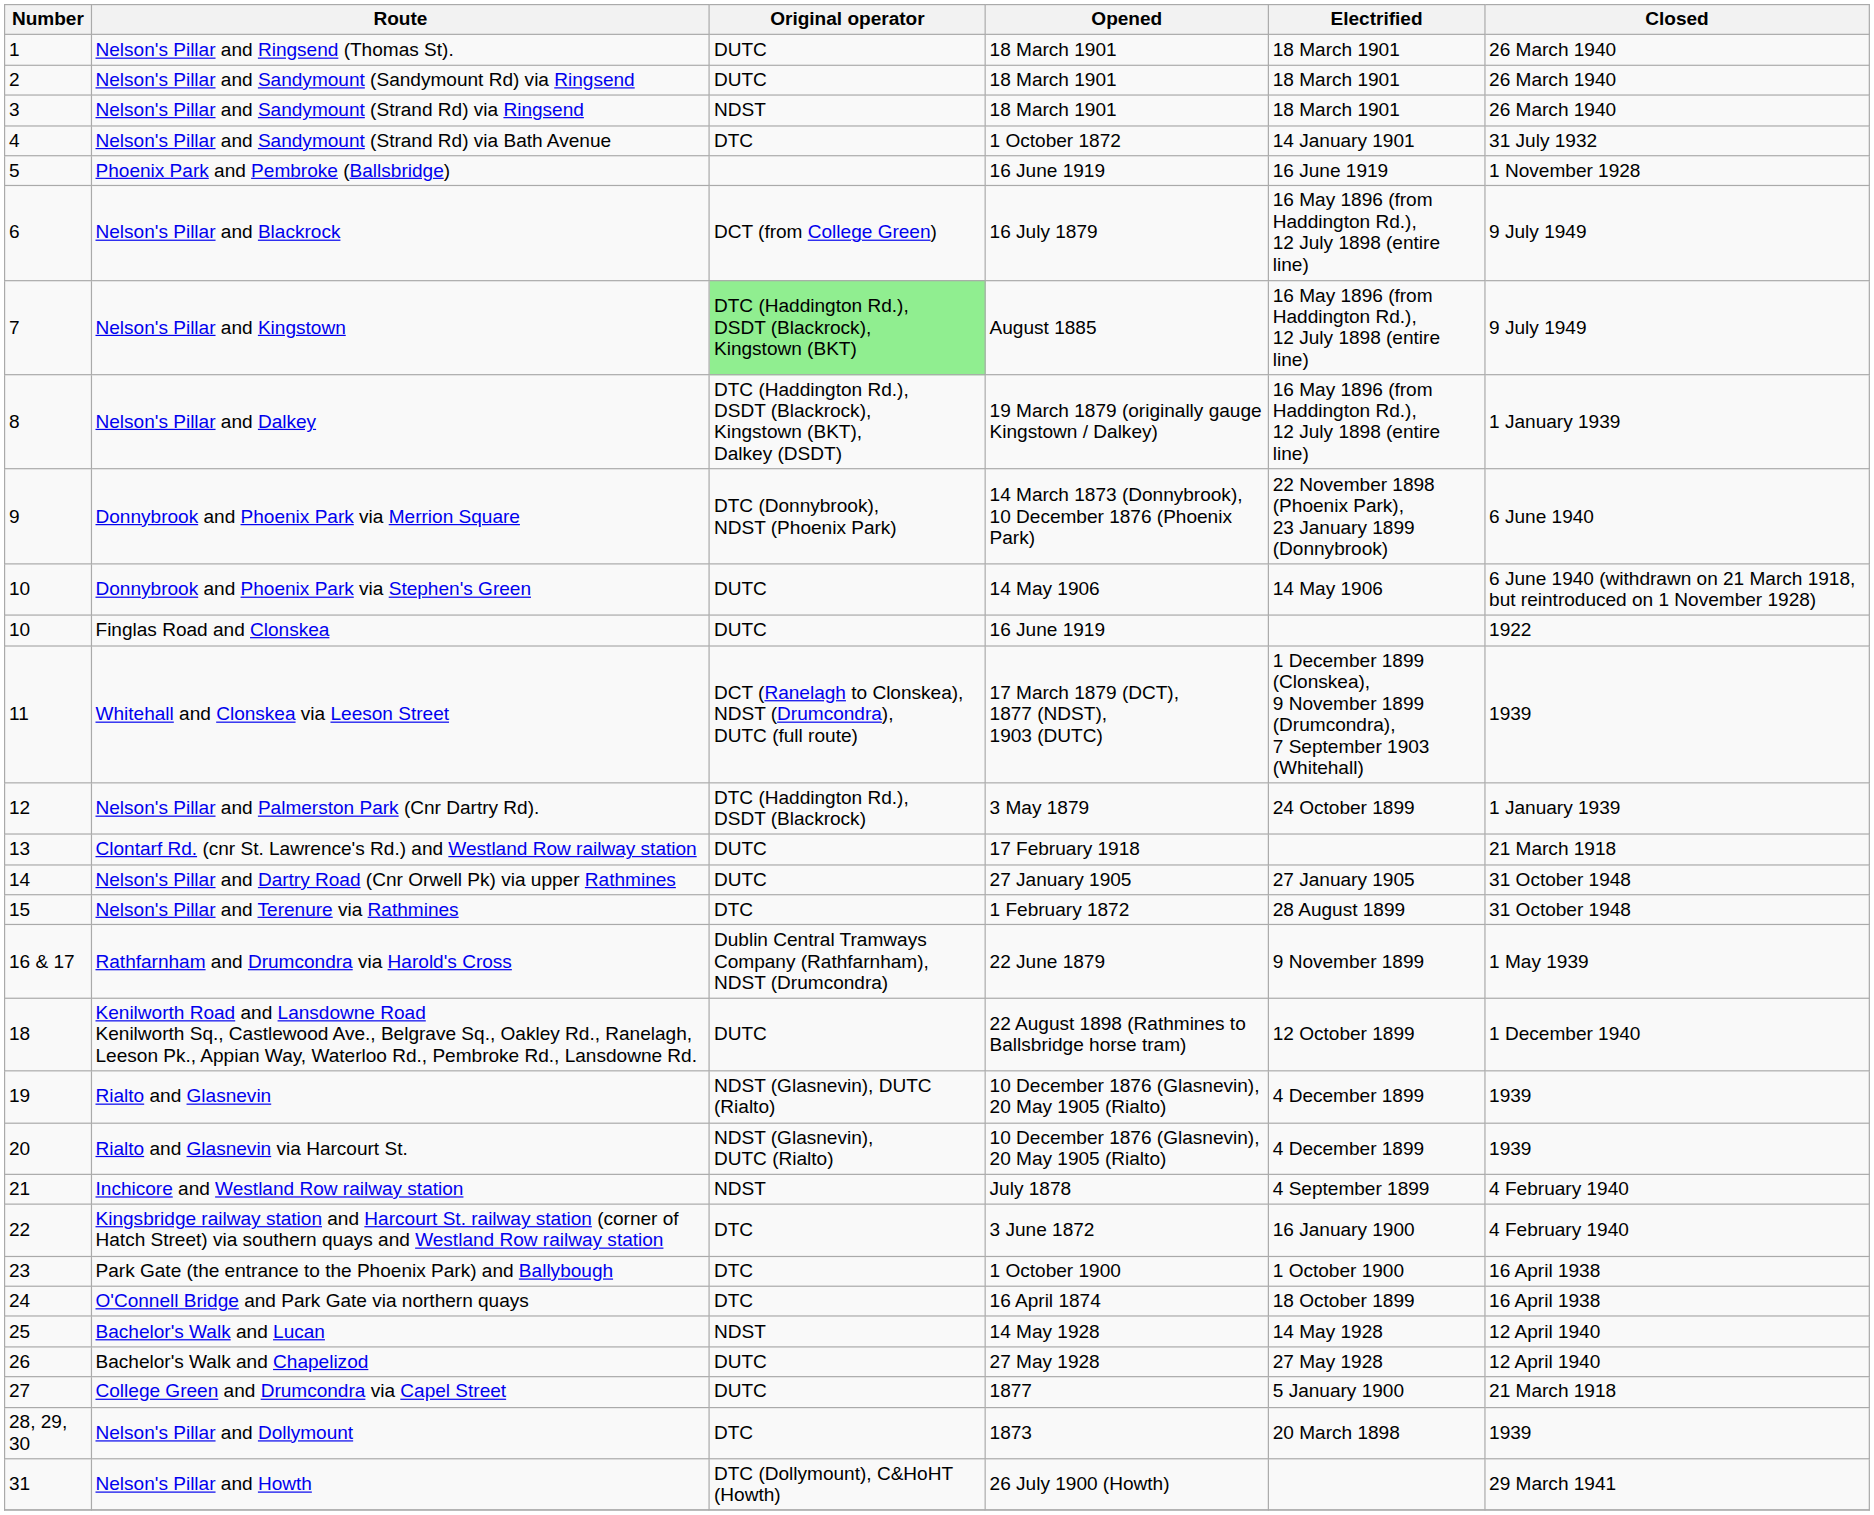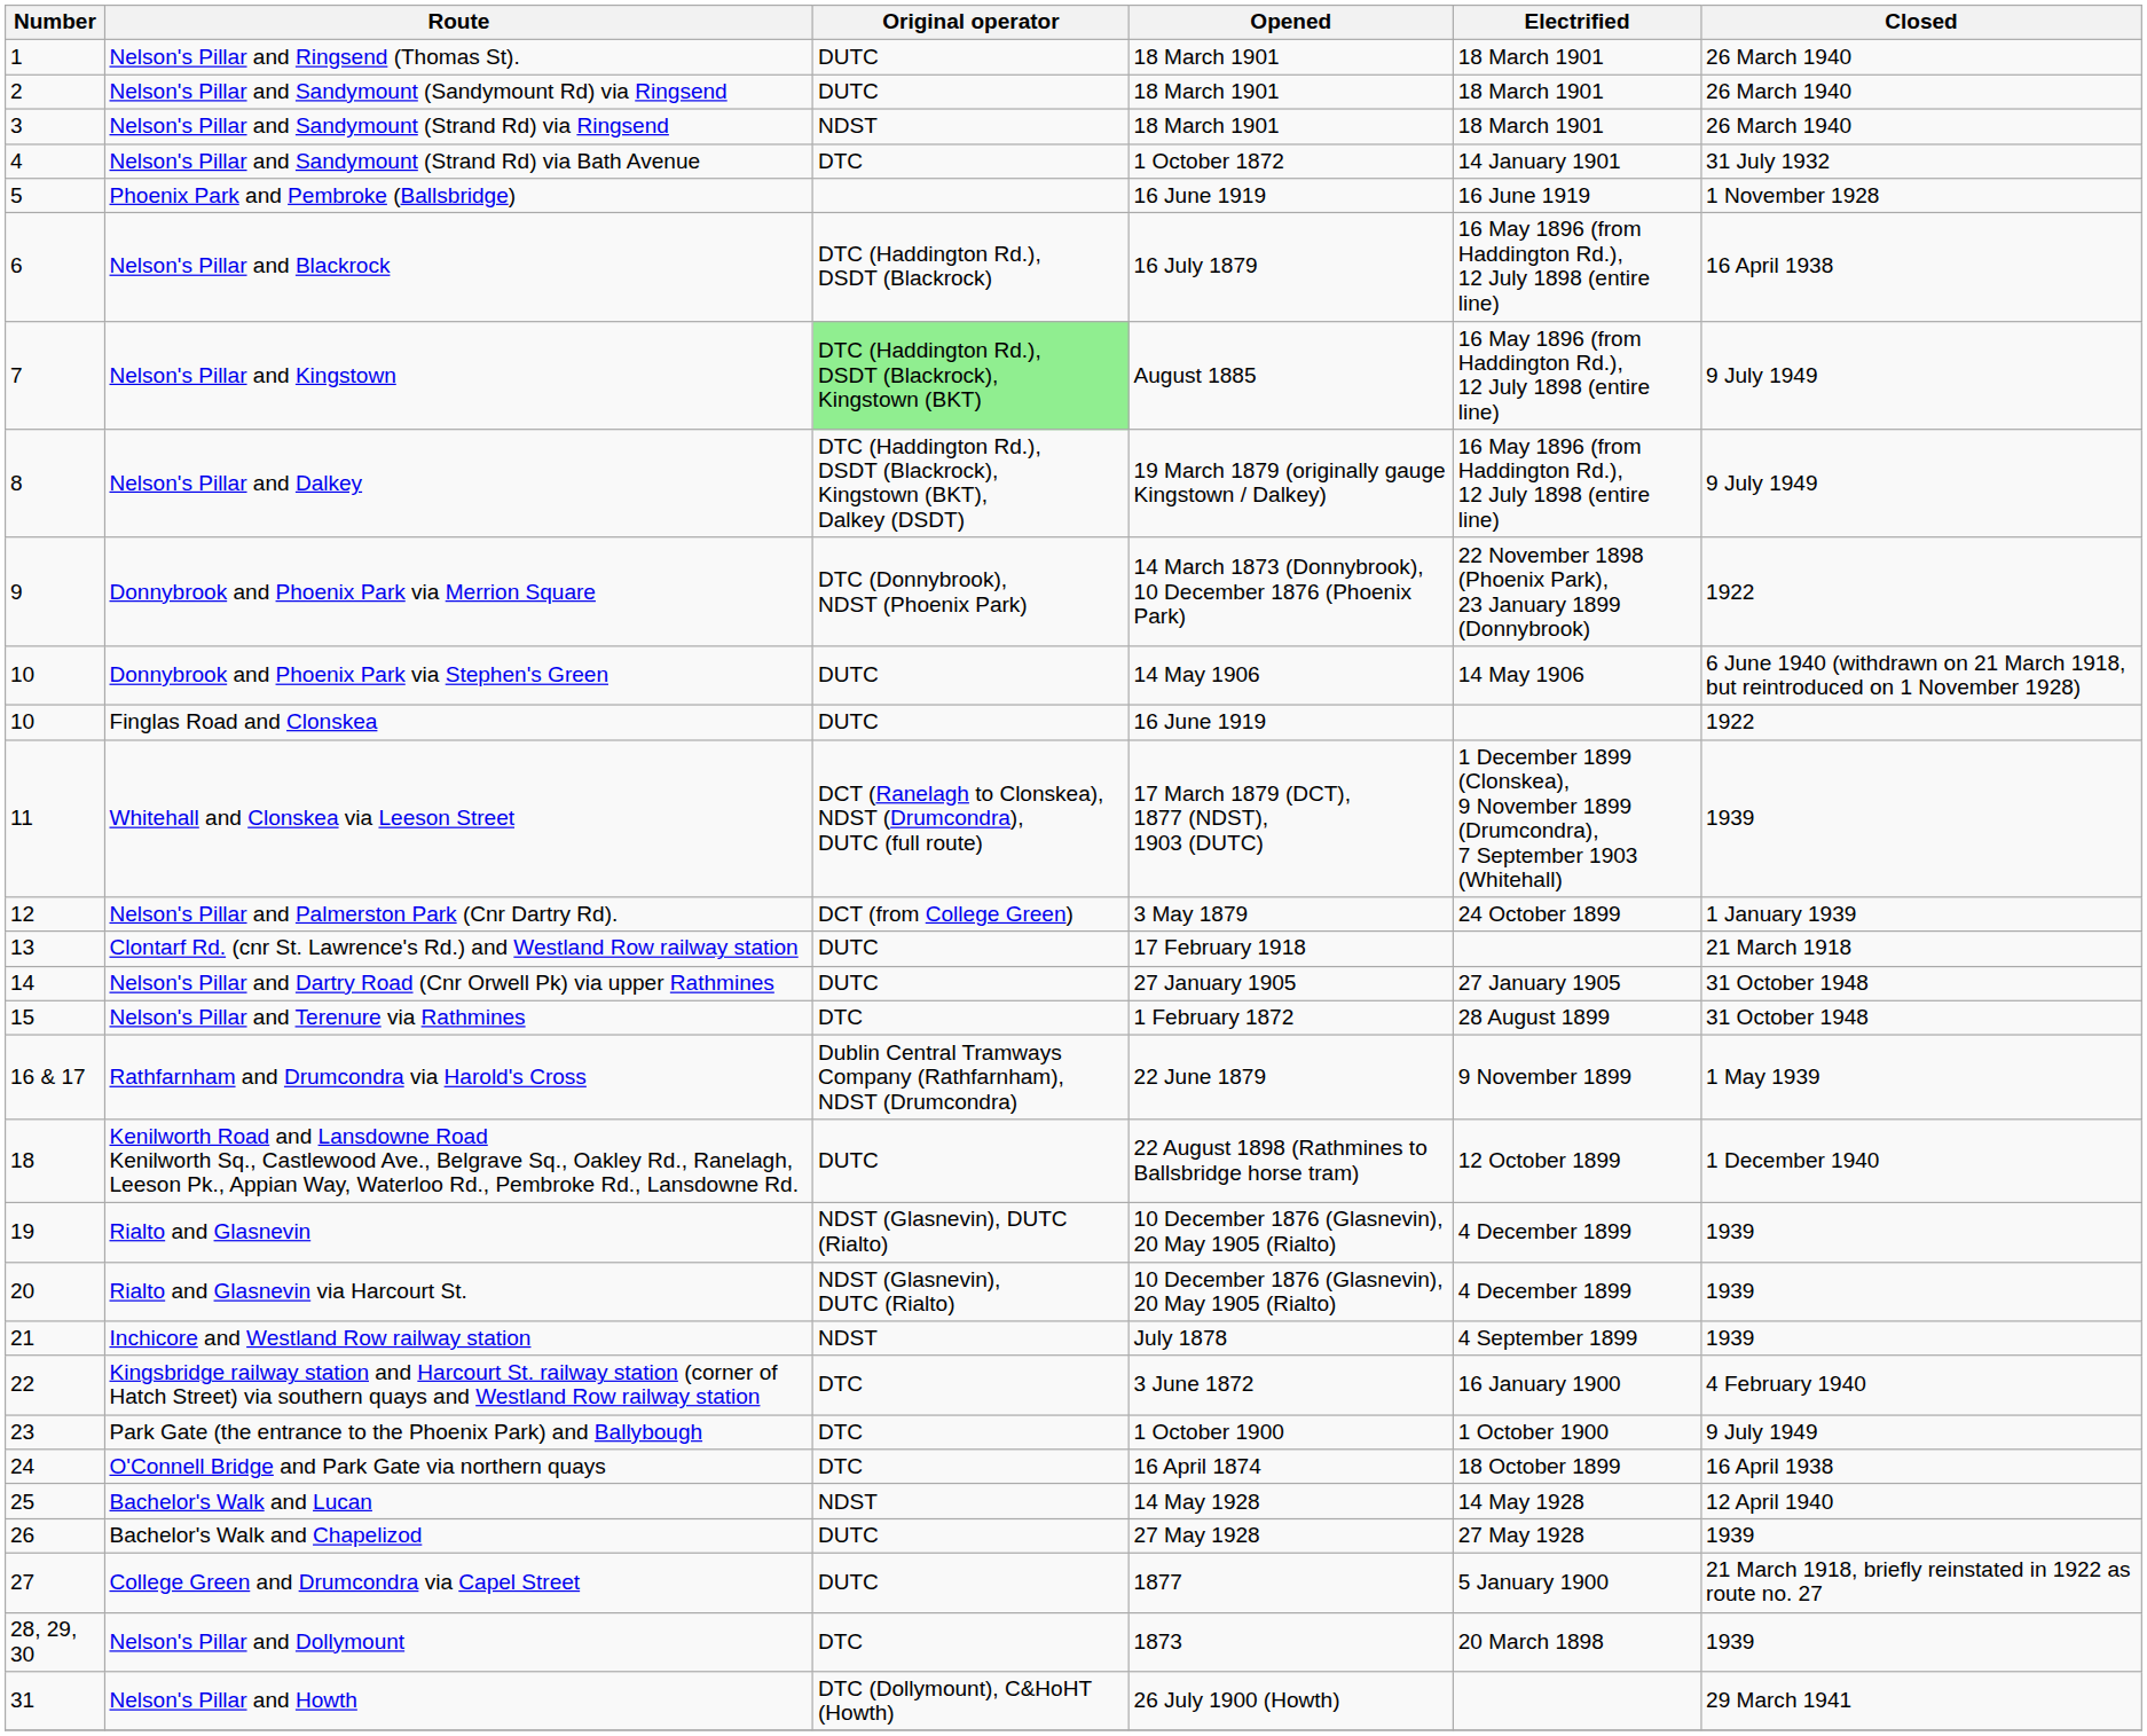Nelson's Pillar and Blackrock | Original operator: DCT (from College Green) -> DTC (Haddington Rd.), DSDT (Blackrock)
Nelson's Pillar and Blackrock | Closed: 9 July 1949 -> 16 April 1938
Nelson's Pillar and Dalkey | Closed: 1 January 1939 -> 9 July 1949
Donnybrook and Phoenix Park via Merrion Square | Closed: 6 June 1940 -> 1922
Nelson's Pillar and Palmerston Park (Cnr Dartry Rd). | Original operator: DTC (Haddington Rd.), DSDT (Blackrock) -> DCT (from College Green)
Inchicore and Westland Row railway station | Closed: 4 February 1940 -> 1939
Park Gate (the entrance to the Phoenix Park) and Ballybough | Closed: 16 April 1938 -> 9 July 1949
Bachelor's Walk and Chapelizod | Closed: 12 April 1940 -> 1939
College Green and Drumcondra via Capel Street | Closed: 21 March 1918 -> 21 March 1918, briefly reinstated in 1922 as route no. 27
